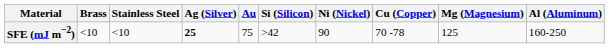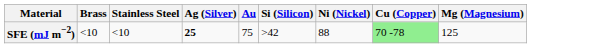- column: Al (Aluminum) | 160-250
SFE (mJ m−2) | Ni (Nickel): 90 -> 88
SFE (mJ m−2) | Cu (Copper): no background -> lightgreen background
